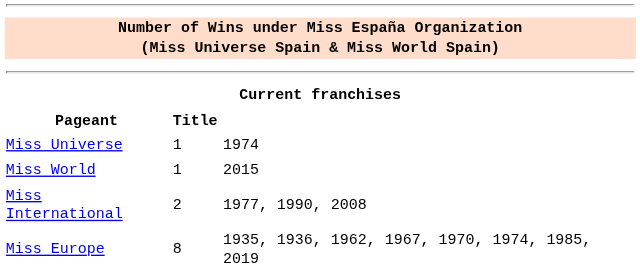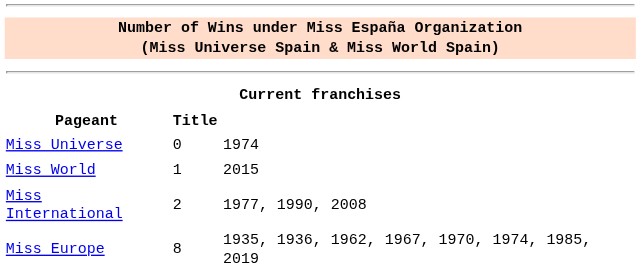Miss Universe | column 2: 1 -> 0
